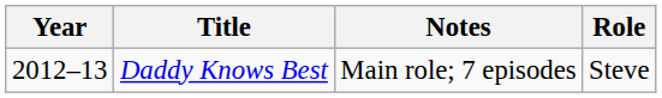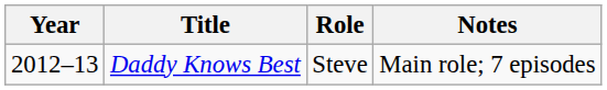columns swapped: Role <-> Notes
